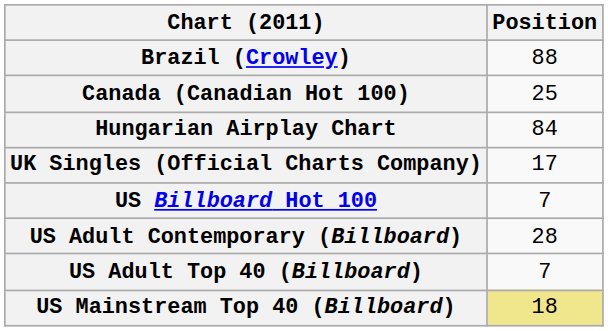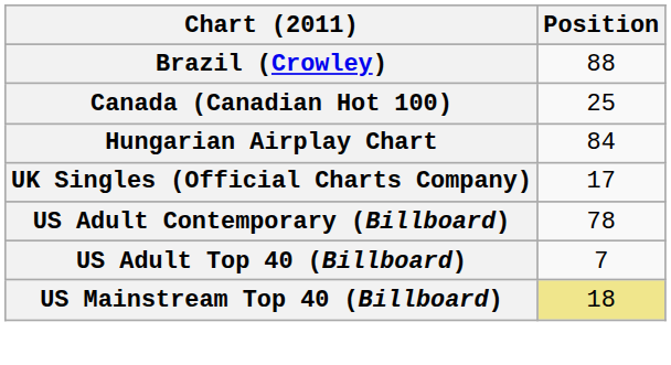- row: US Billboard Hot 100 | 7
US Adult Contemporary (Billboard) | Position: 28 -> 78
